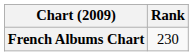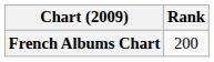French Albums Chart | Rank: 230 -> 200
